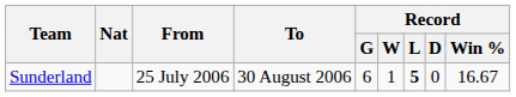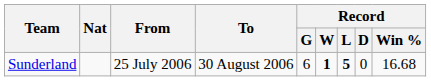Sunderland | Record / W: normal -> bold
Sunderland | Record / Win %: 16.67 -> 16.68
